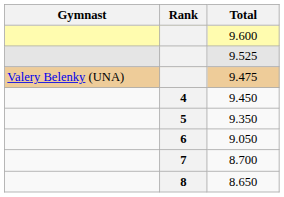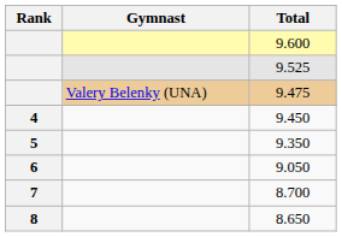columns swapped: Rank <-> Gymnast
